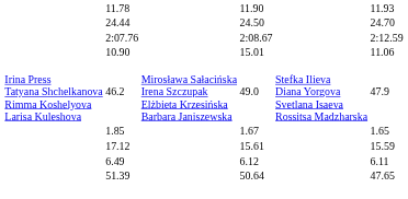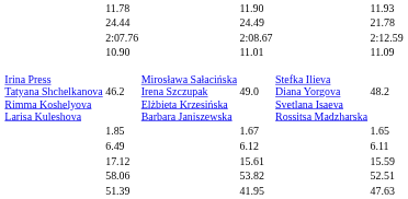24.44 | column 5: 24.50 -> 24.49
24.44 | column 7: 24.70 -> 21.78
10.90 | column 5: 15.01 -> 11.01
10.90 | column 7: 11.06 -> 11.09
46.2 | column 7: 47.9 -> 48.2
rows swapped: 6.49 <-> 17.12
+ row: 58.06 | 53.82 | 52.51
51.39 | column 5: 50.64 -> 41.95
51.39 | column 7: 47.65 -> 47.63
